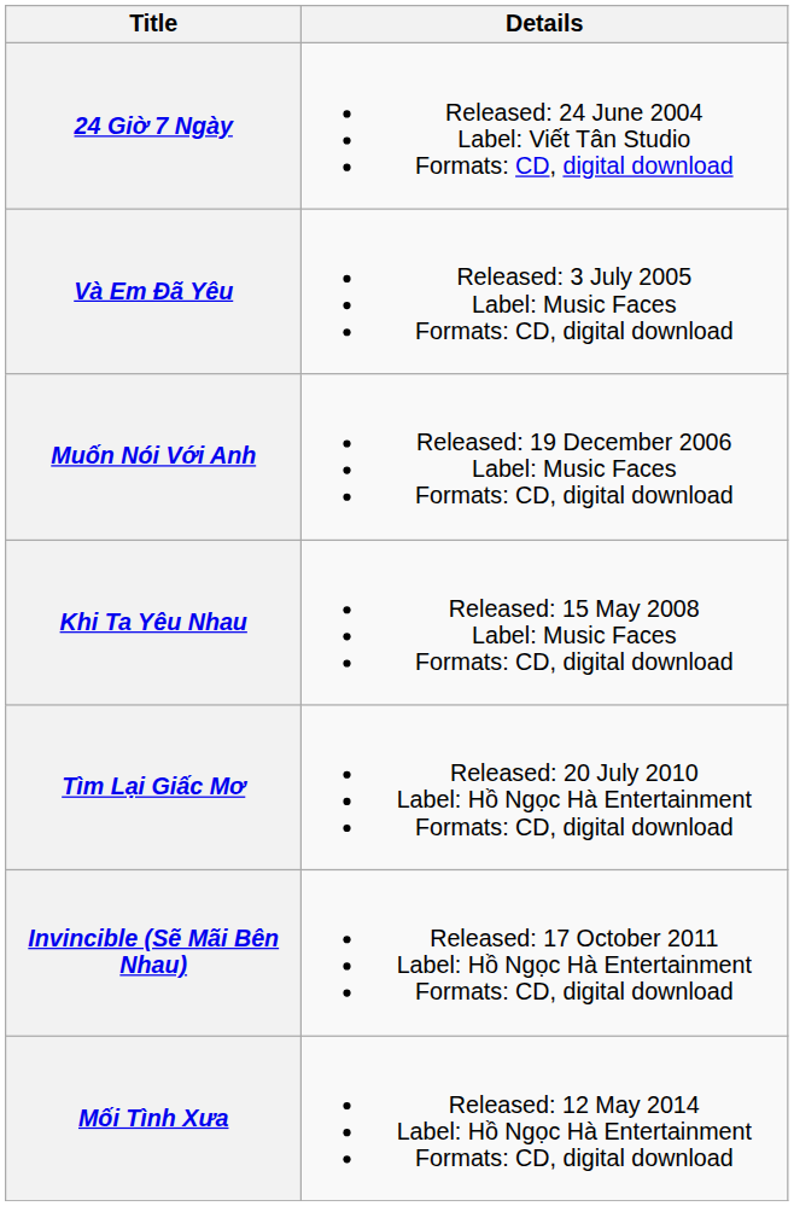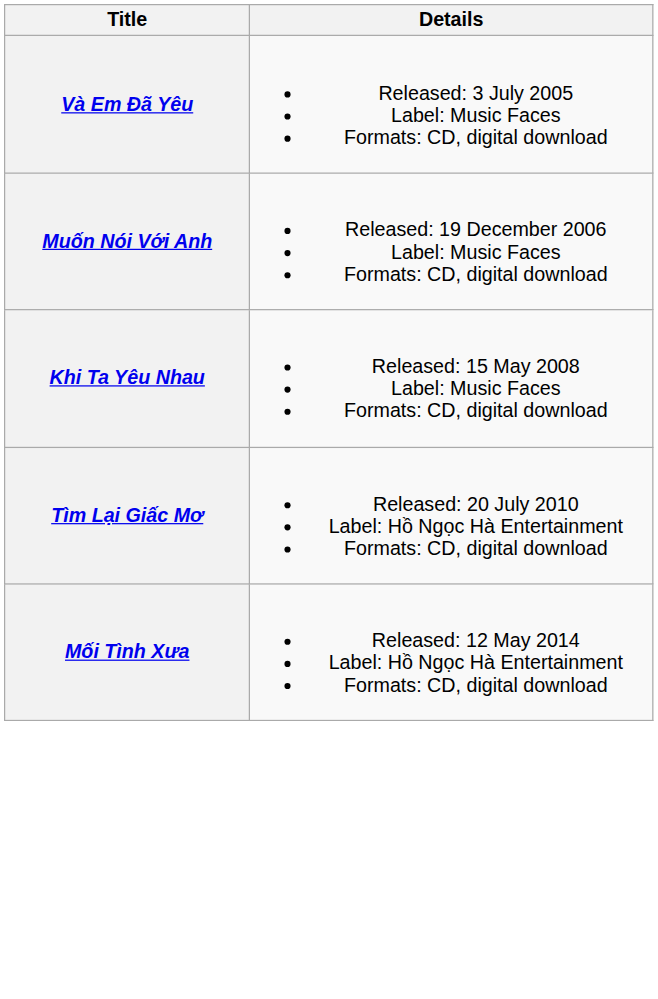- row: 24 Giờ 7 Ngày | Released: 24 June 2004 Label: Viết Tân Studio Formats: CD, digital download
- row: Invincible (Sẽ Mãi Bên Nhau) | Released: 17 October 2011 Label: Hồ Ngọc Hà Entertainment Formats: CD, digital download
